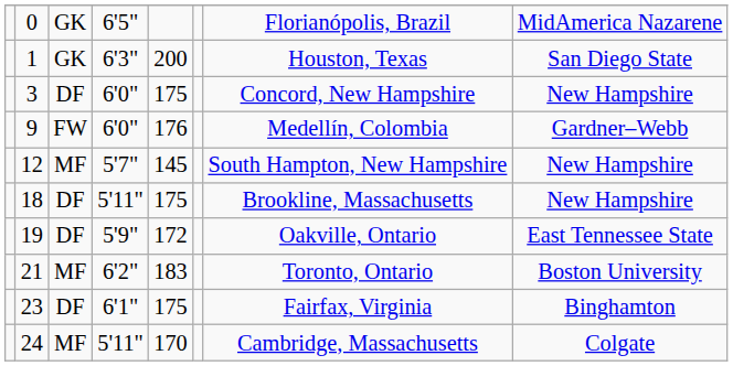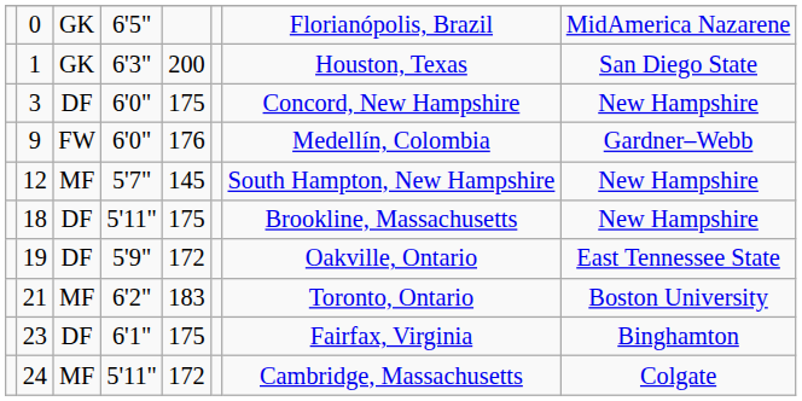24 | column 5: 170 -> 172
